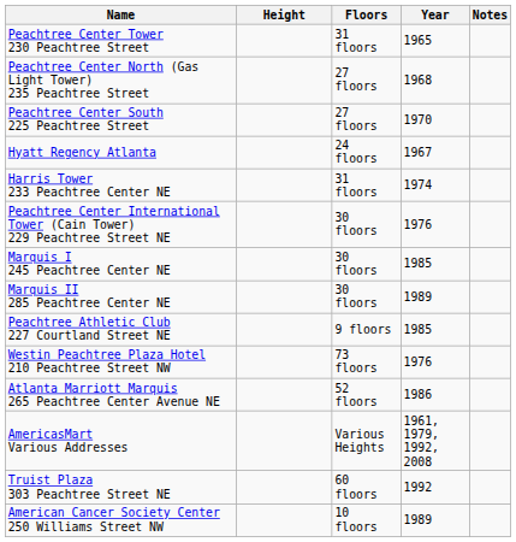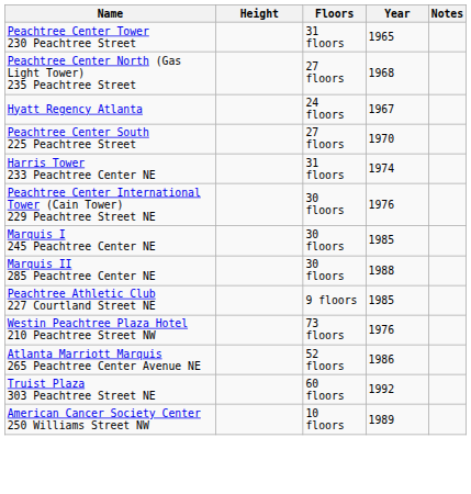rows swapped: Peachtree Center South 225 Peachtree Street <-> Hyatt Regency Atlanta
Marquis II 285 Peachtree Center NE | Year: 1989 -> 1988
- row: AmericasMart Various Addresses | Various Heights | 1961, 1979, 1992, 2008
